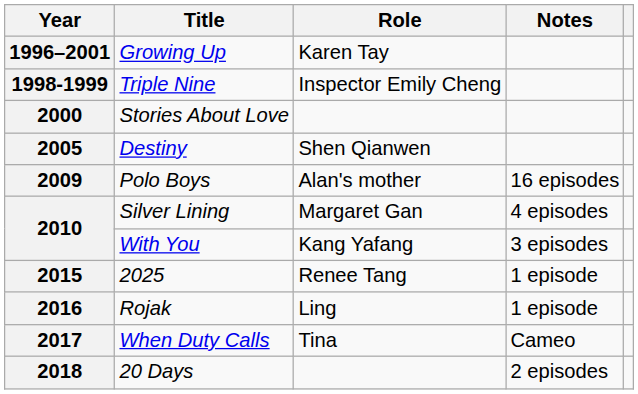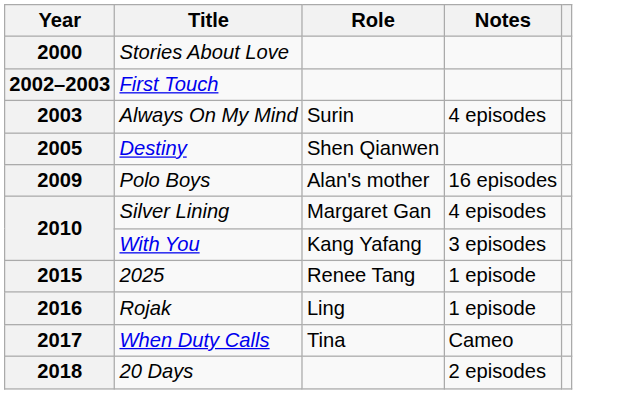- row: 1996–2001 | Growing Up | Karen Tay
- row: 1998-1999 | Triple Nine | Inspector Emily Cheng
+ row: 2002–2003 | First Touch
+ row: 2003 | Always On My Mind | Surin | 4 episodes
